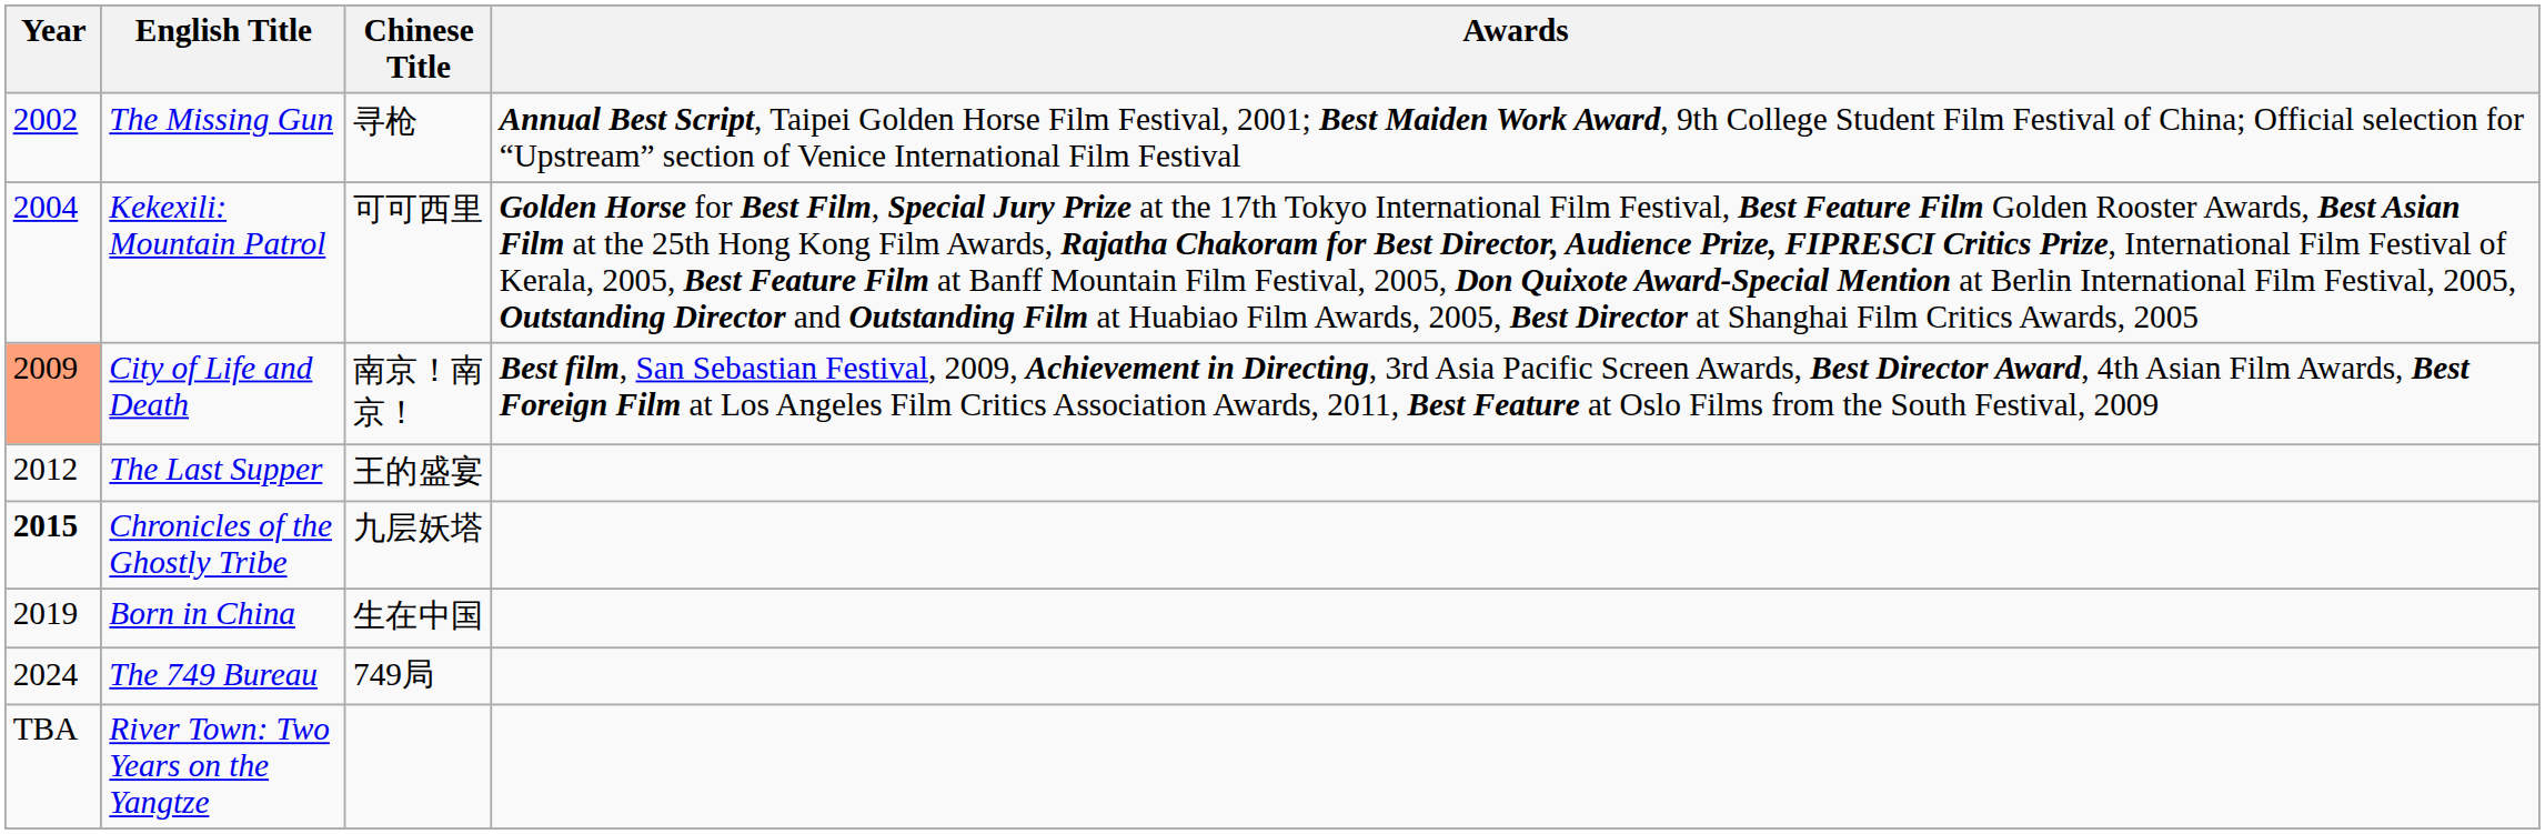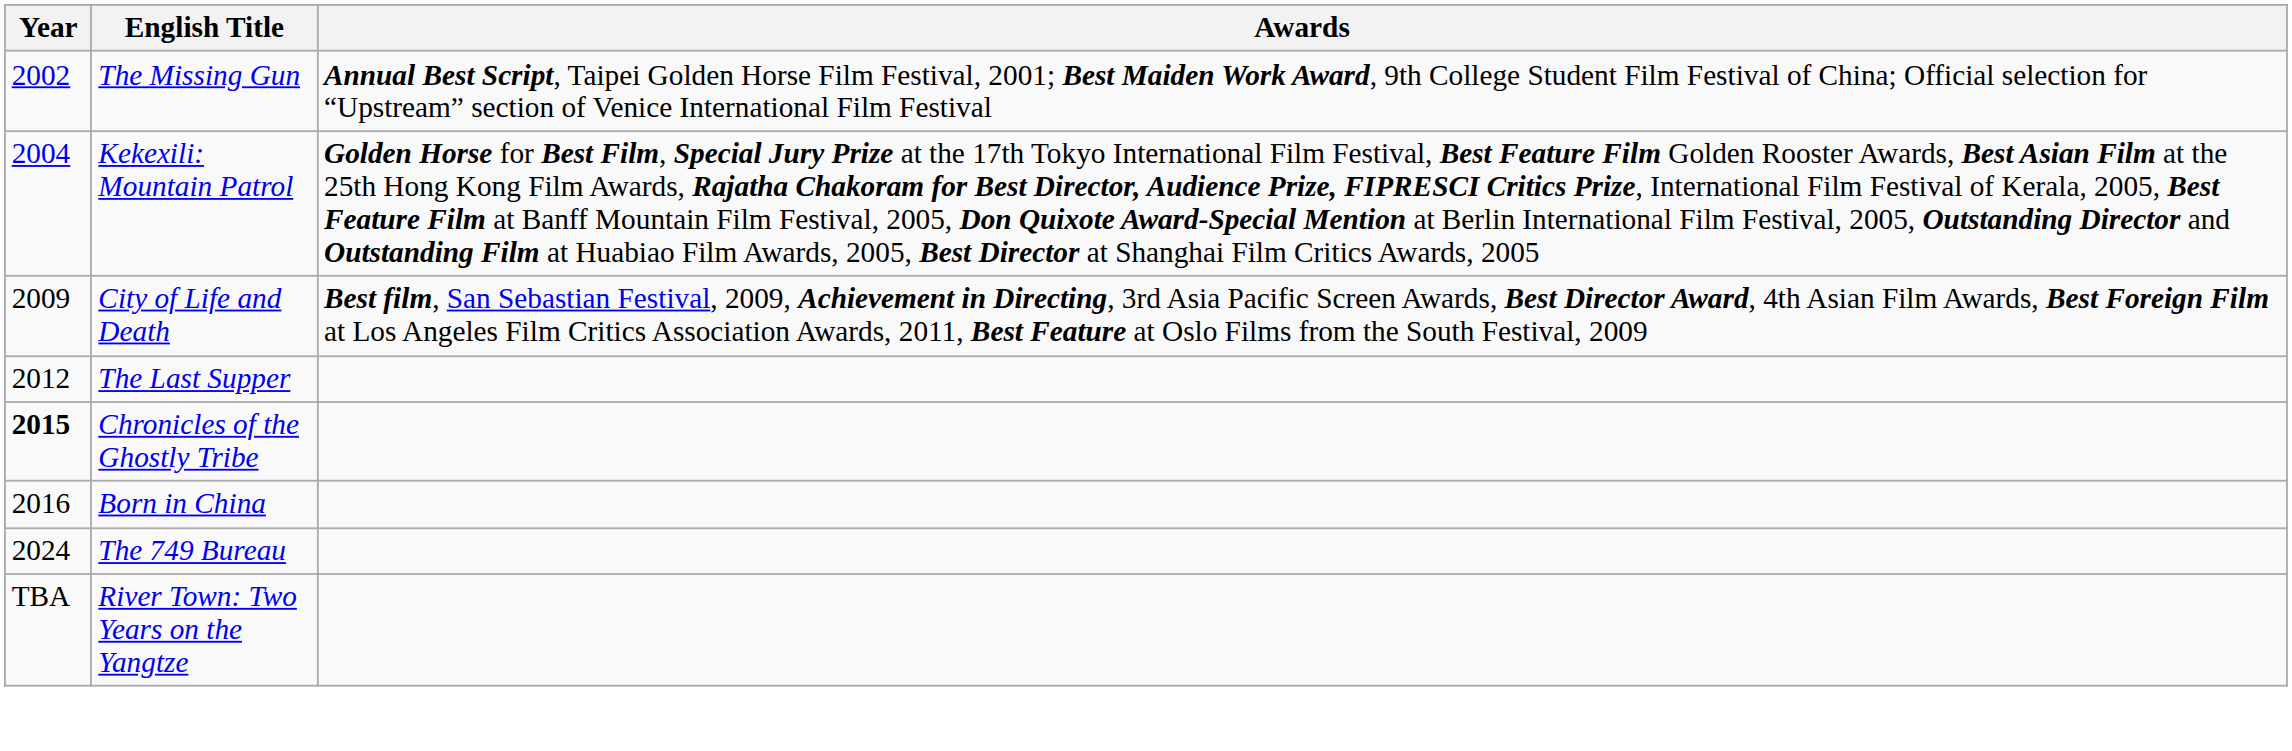- column: Chinese Title | 寻枪 | 可可西里 | 南京！南京！ | 王的盛宴 | 九层妖塔 | 生在中国 | 749局
City of Life and Death | Year: lightsalmon background -> no background
Born in China | Year: 2019 -> 2016
